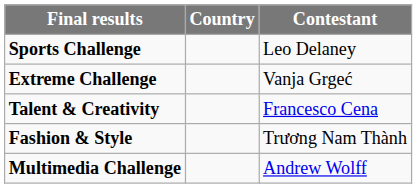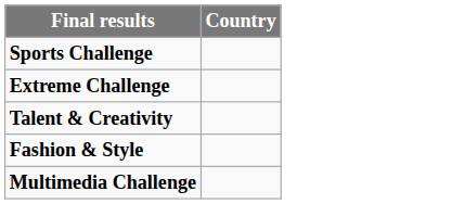- column: Contestant | Leo Delaney | Vanja Grgeć | Francesco Cena | Trương Nam Thành | Andrew Wolff
